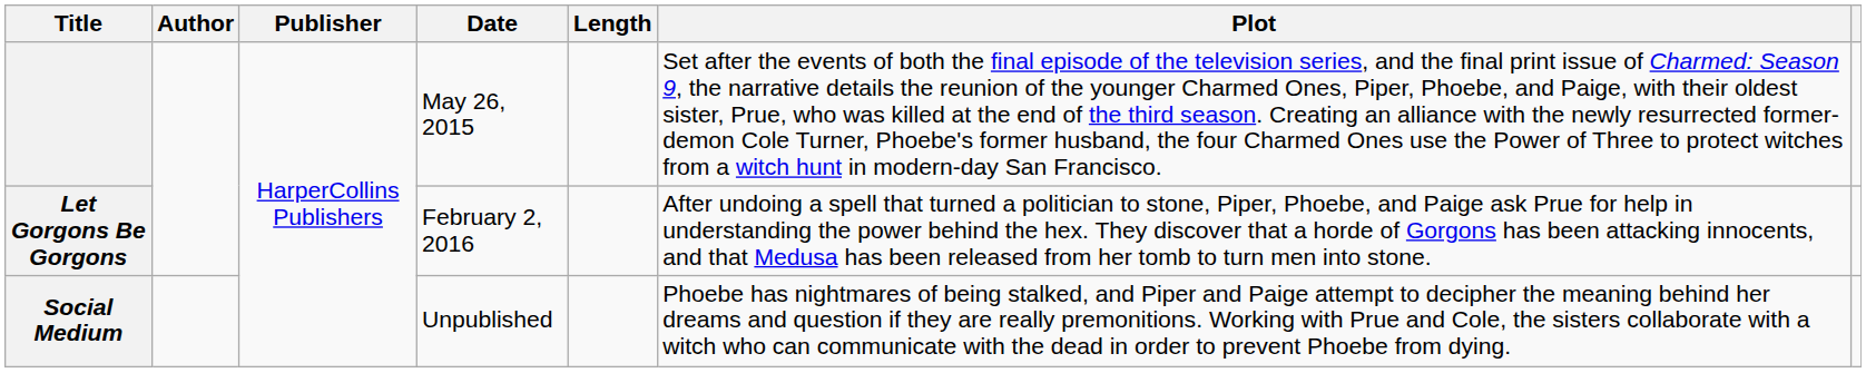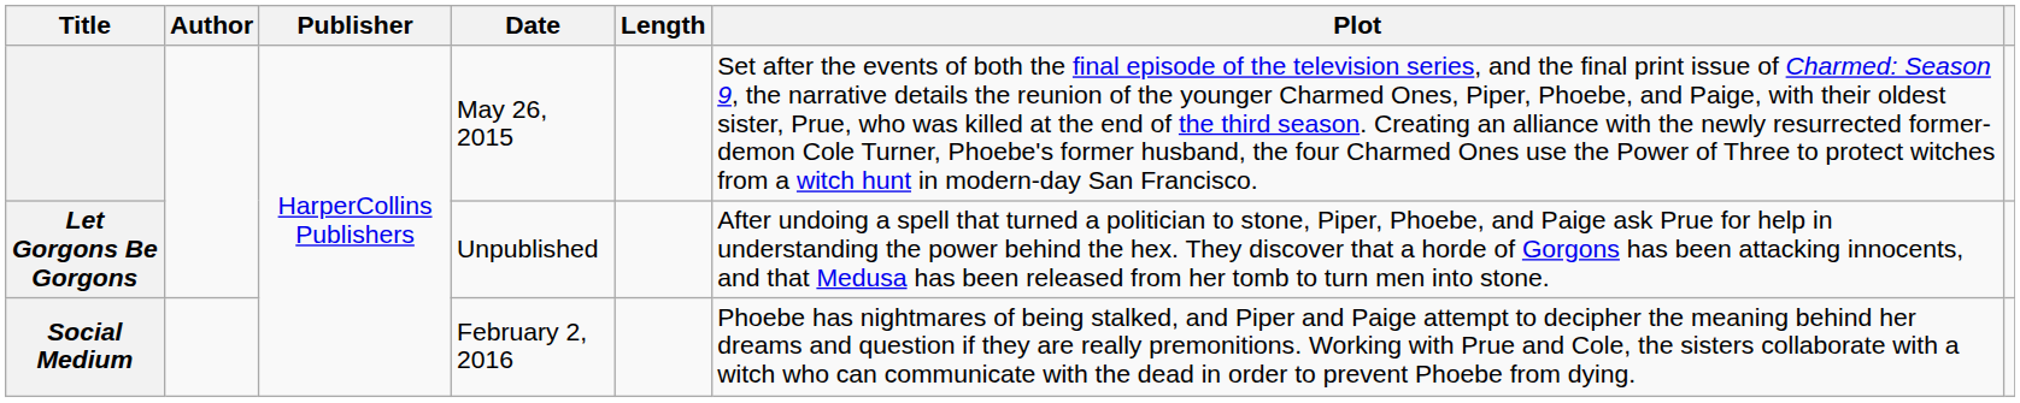Let Gorgons Be Gorgons | Date: February 2, 2016 -> Unpublished
Social Medium | Date: Unpublished -> February 2, 2016
